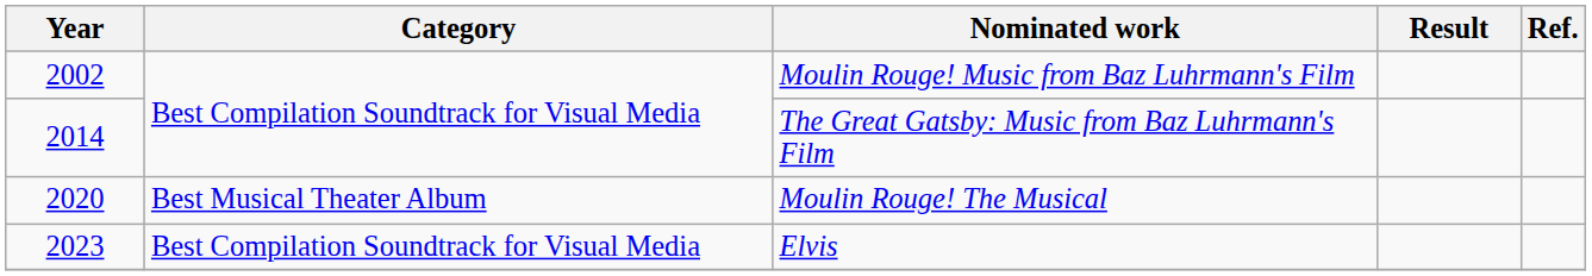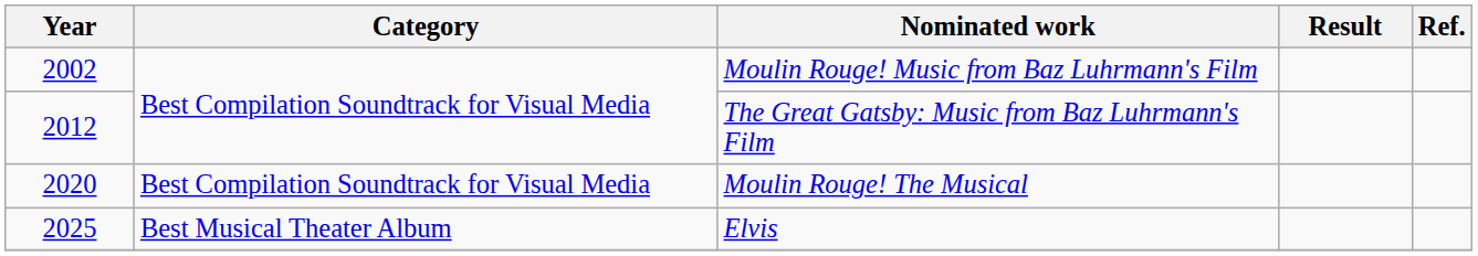The Great Gatsby: Music from Baz Luhrmann's Film | Year: 2014 -> 2012
Moulin Rouge! The Musical | Category: Best Musical Theater Album -> Best Compilation Soundtrack for Visual Media
Elvis | Year: 2023 -> 2025
Elvis | Category: Best Compilation Soundtrack for Visual Media -> Best Musical Theater Album
